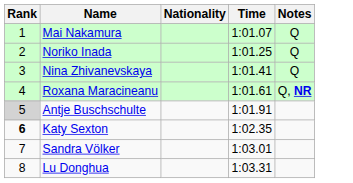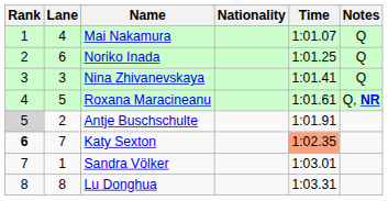+ column: Lane | 4 | 6 | 3 | 5 | 2 | 7 | 1 | 8
Katy Sexton | Time: no background -> lightsalmon background
